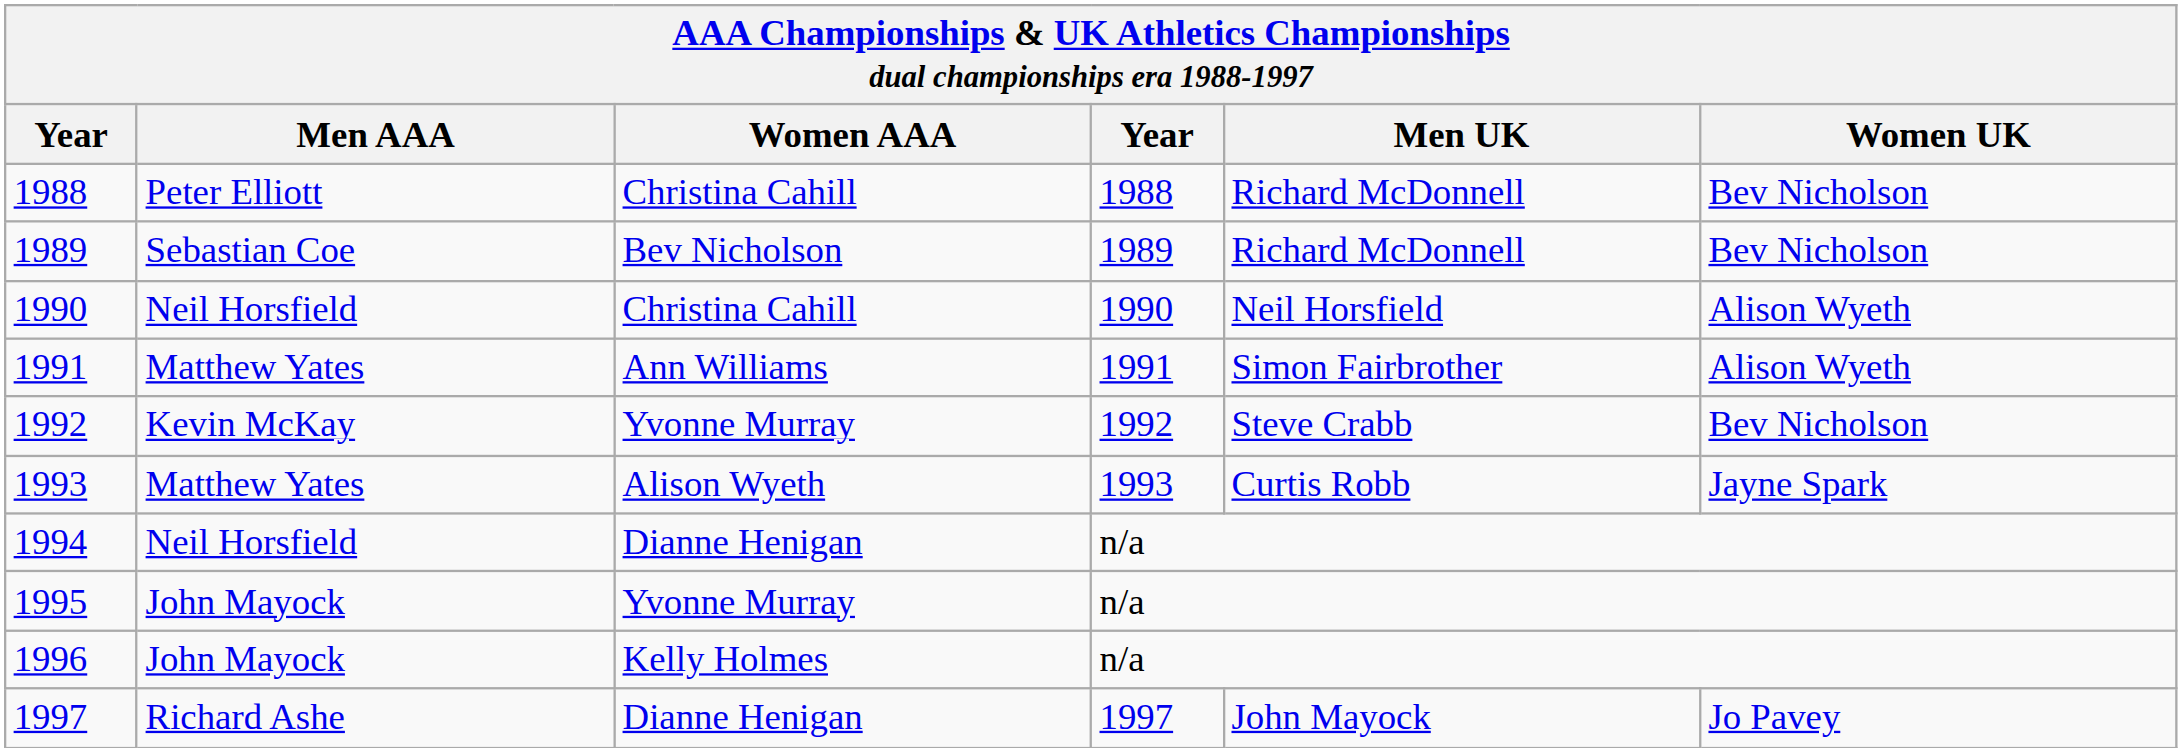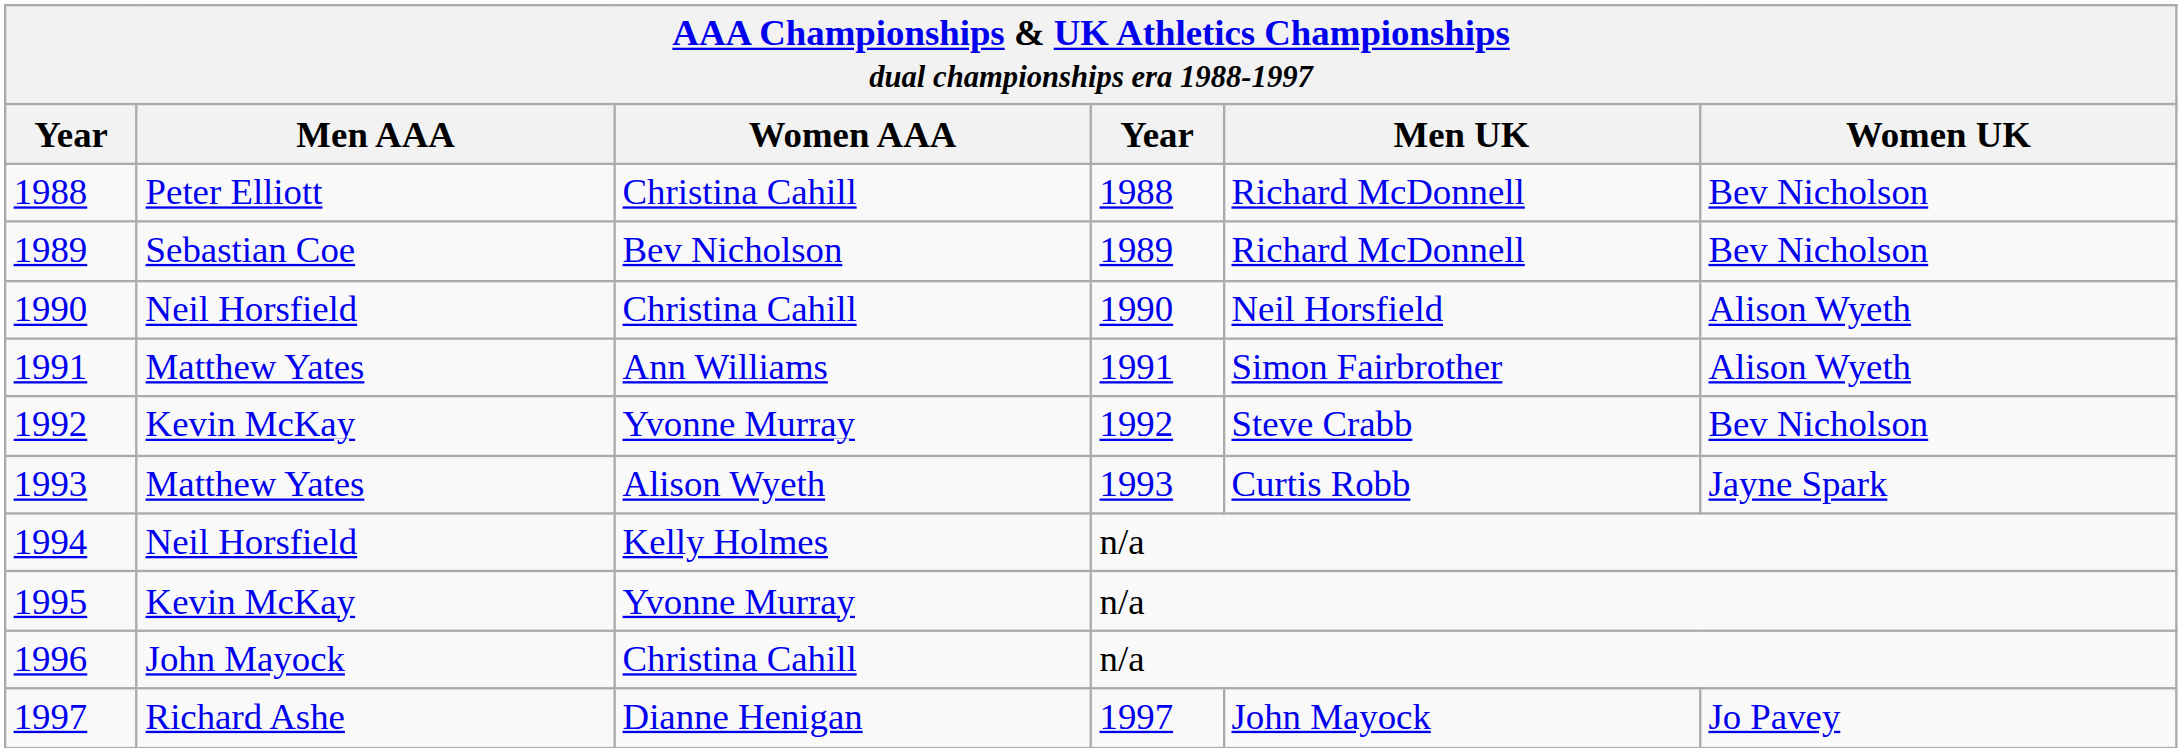1994 | Women AAA: Dianne Henigan -> Kelly Holmes
1995 | Men AAA: John Mayock -> Kevin McKay
1996 | Women AAA: Kelly Holmes -> Christina Cahill
